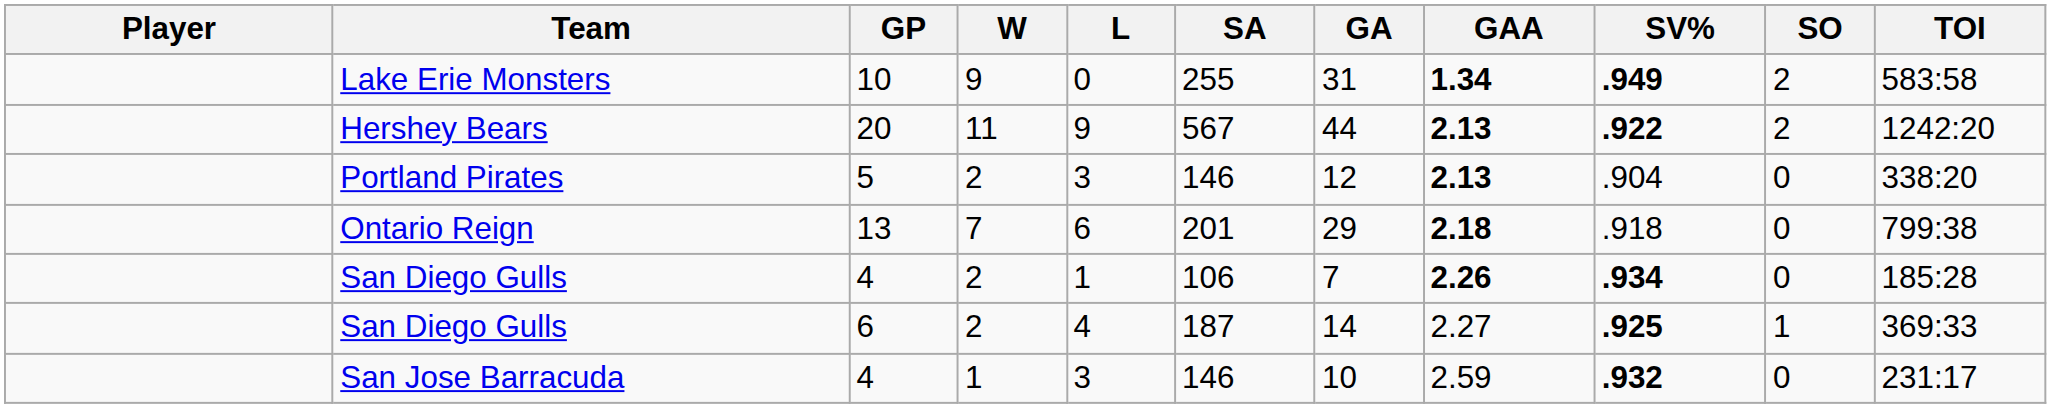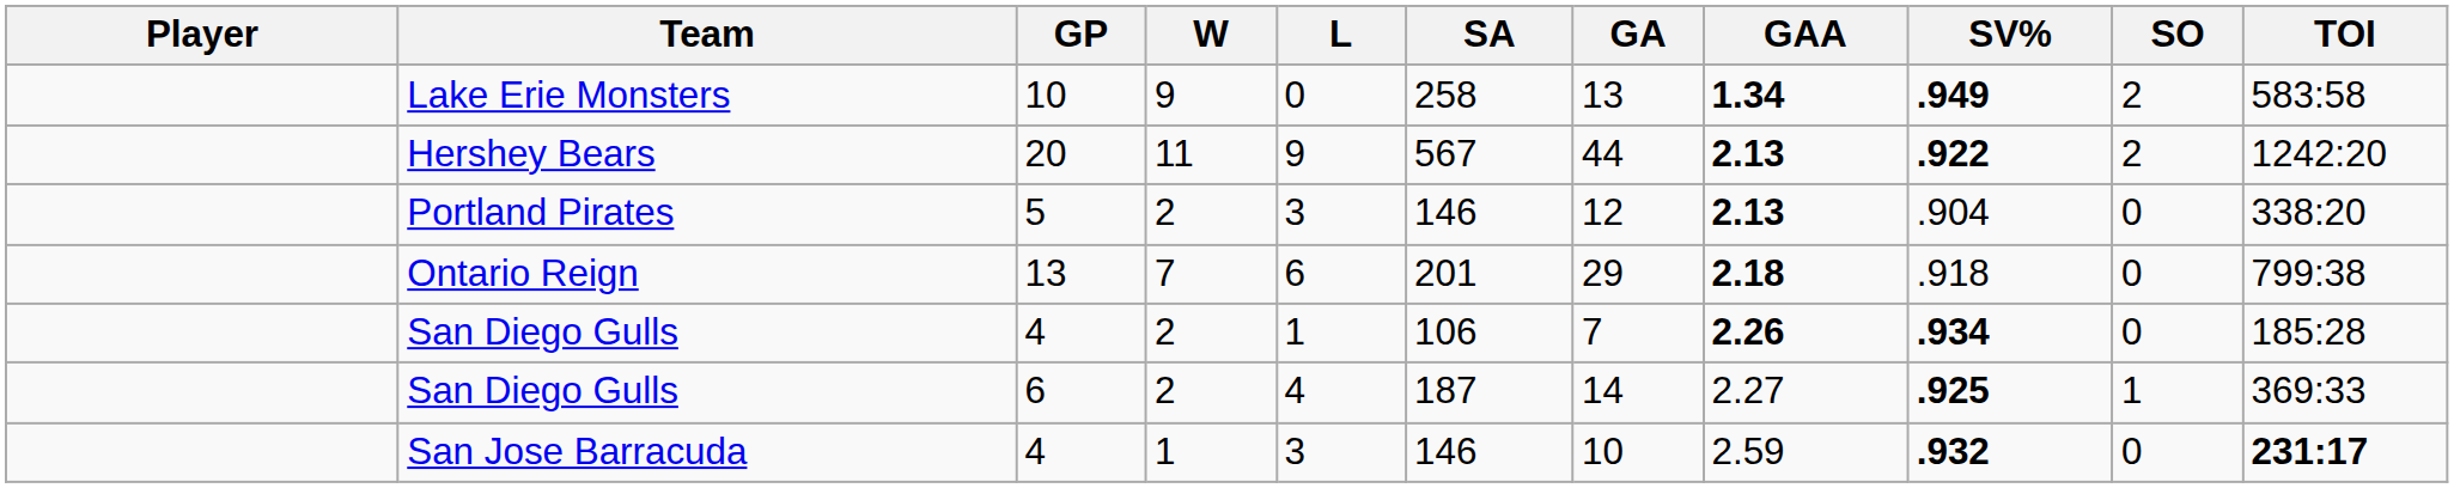Lake Erie Monsters | SA: 255 -> 258
Lake Erie Monsters | GA: 31 -> 13
San Jose Barracuda | TOI: normal -> bold
